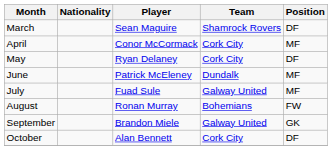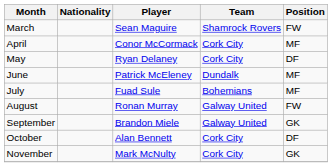March | Position: DF -> FW
July | Team: Galway United -> Bohemians
August | Team: Bohemians -> Galway United
+ row: November | Mark McNulty | Cork City | GK
